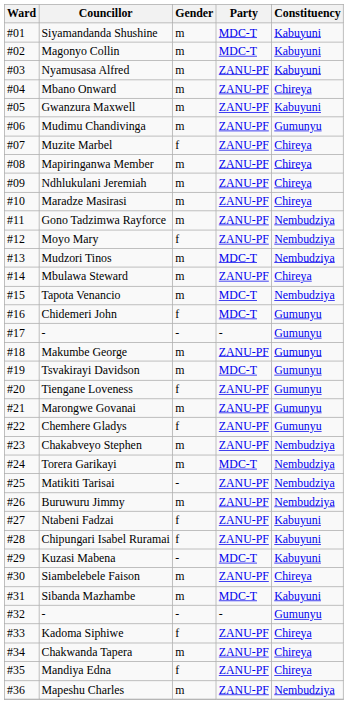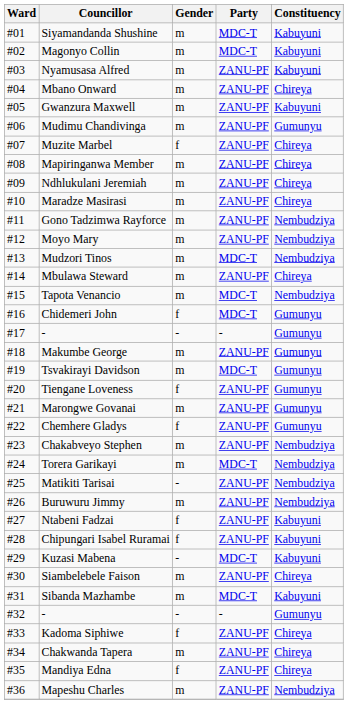Moyo Mary | Gender: f -> m
